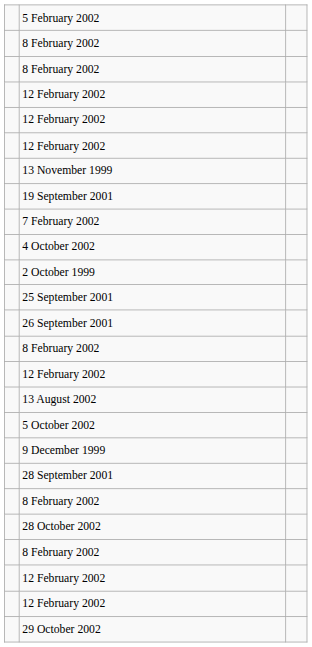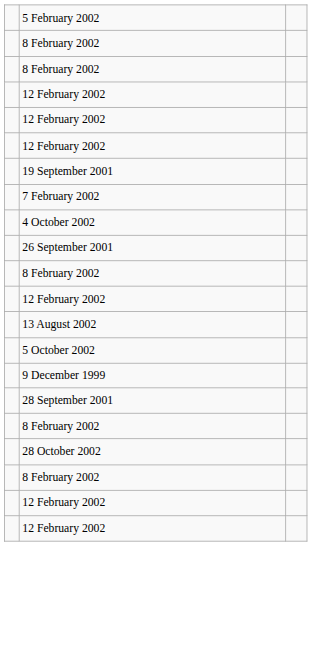- row: 13 November 1999
- row: 2 October 1999
- row: 25 September 2001
- row: 29 October 2002
